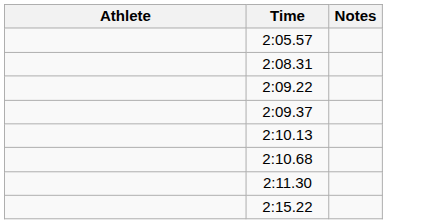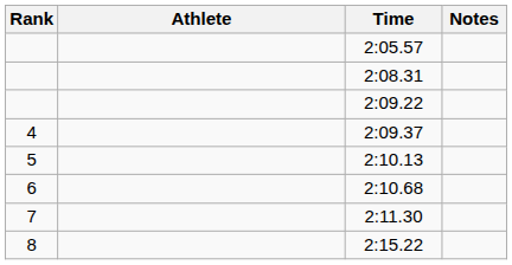+ column: Rank | 4 | 5 | 6 | 7 | 8
